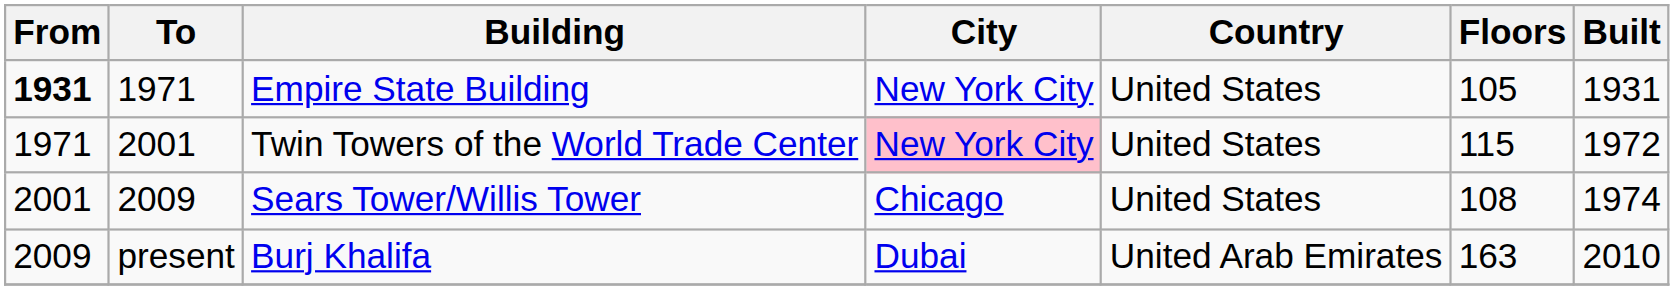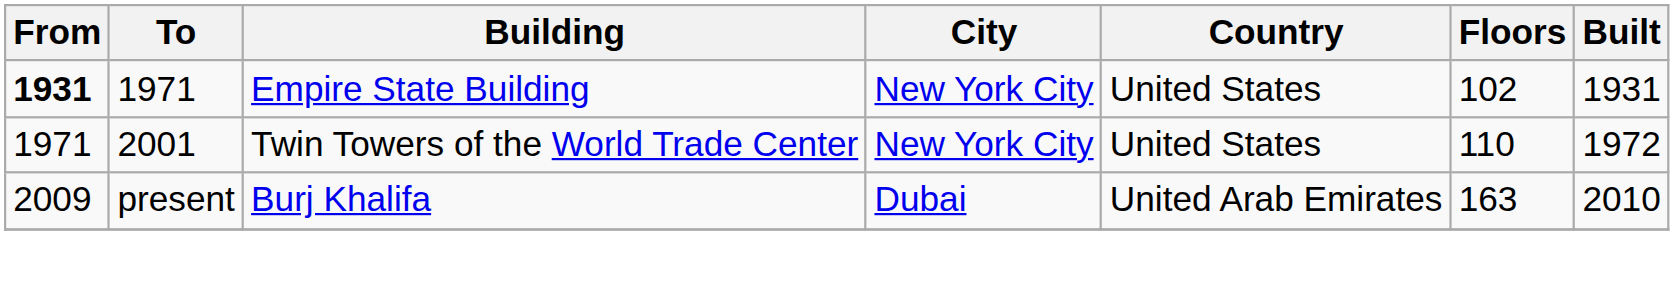Empire State Building | Floors: 105 -> 102
Twin Towers of the World Trade Center | City: pink background -> no background
Twin Towers of the World Trade Center | Floors: 115 -> 110
- row: 2001 | 2009 | Sears Tower/Willis Tower | Chicago | United States | 108 | 1974
